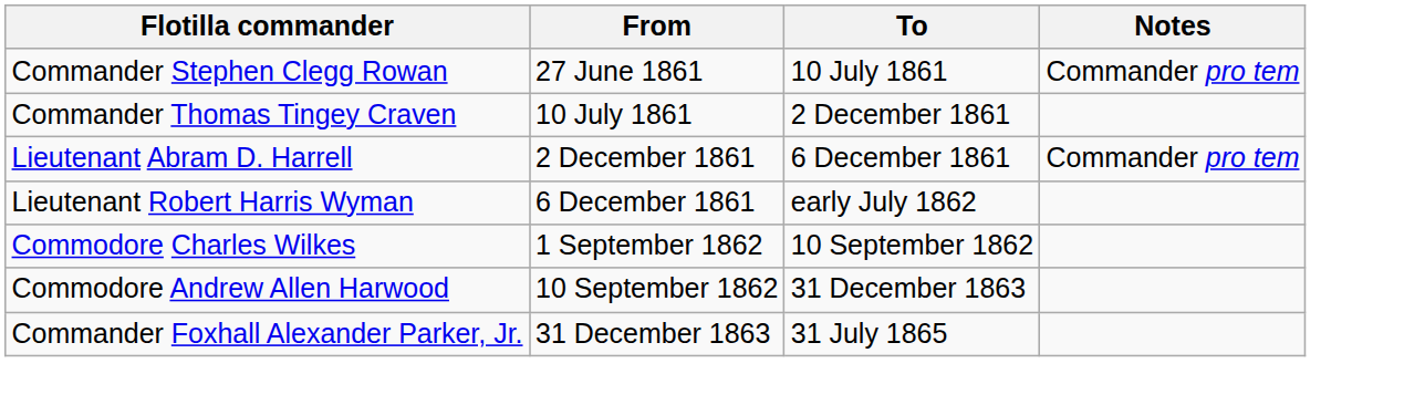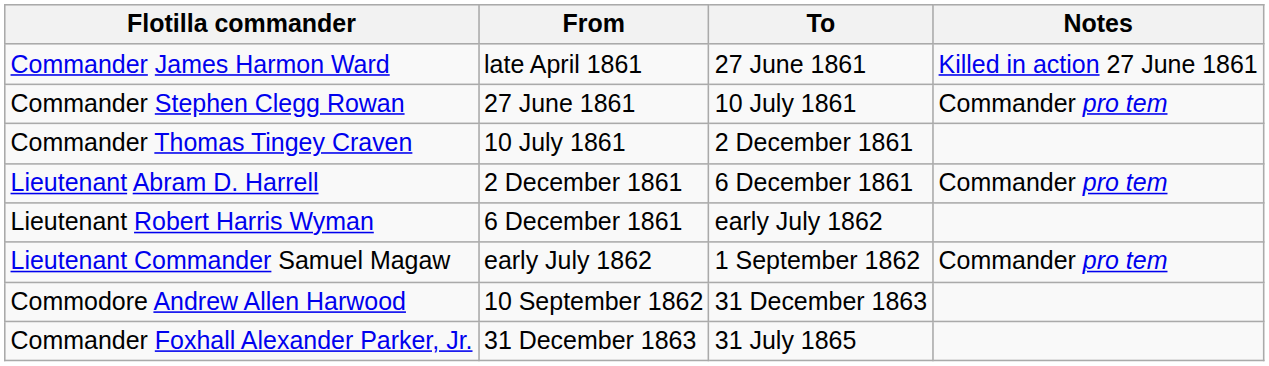+ row: Commander James Harmon Ward | late April 1861 | 27 June 1861 | Killed in action 27 June 1861
+ row: Lieutenant Commander Samuel Magaw | early July 1862 | 1 September 1862 | Commander pro tem
- row: Commodore Charles Wilkes | 1 September 1862 | 10 September 1862
